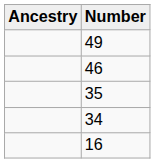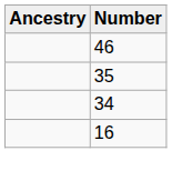- row: 49
